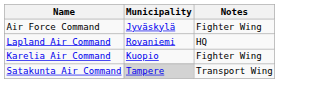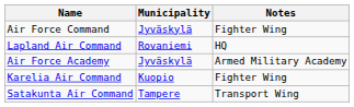+ row: Air Force Academy | Jyväskylä | Armed Military Academy
Satakunta Air Command | Municipality: lightgrey background -> no background
